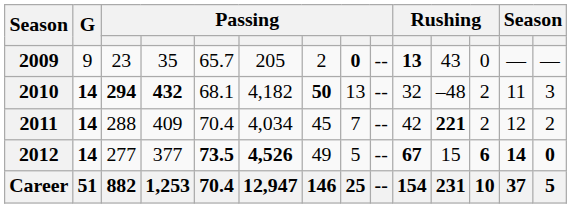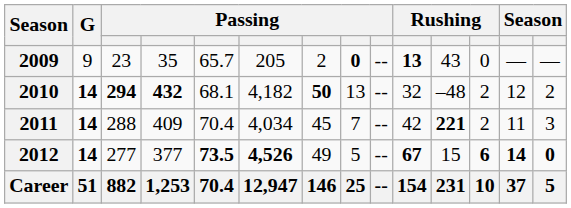2010 | column 13: 11 -> 12
2010 | column 14: 3 -> 2
2011 | column 13: 12 -> 11
2011 | column 14: 2 -> 3
